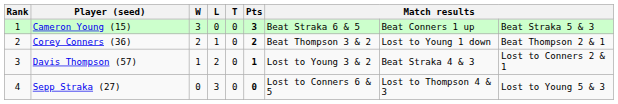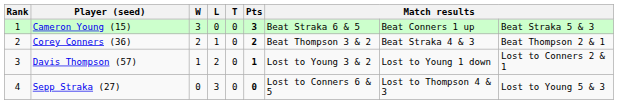Corey Conners (36) | column 8: Lost to Young 1 down -> Beat Straka 4 & 3
Davis Thompson (57) | column 8: Beat Straka 4 & 3 -> Lost to Young 1 down
